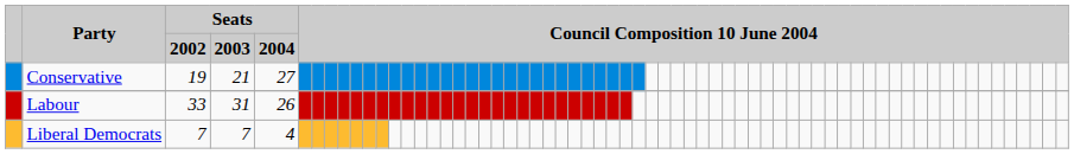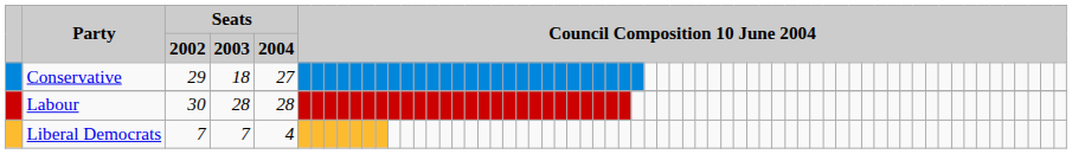Conservative | Seats / 2002: 19 -> 29
Conservative | Seats / 2003: 21 -> 18
Labour | Seats / 2002: 33 -> 30
Labour | Seats / 2003: 31 -> 28
Labour | Seats / 2004: 26 -> 28
